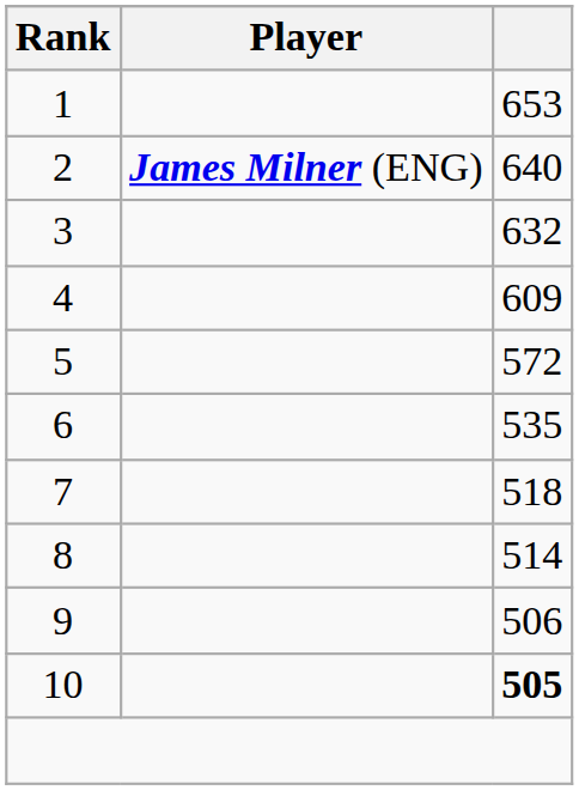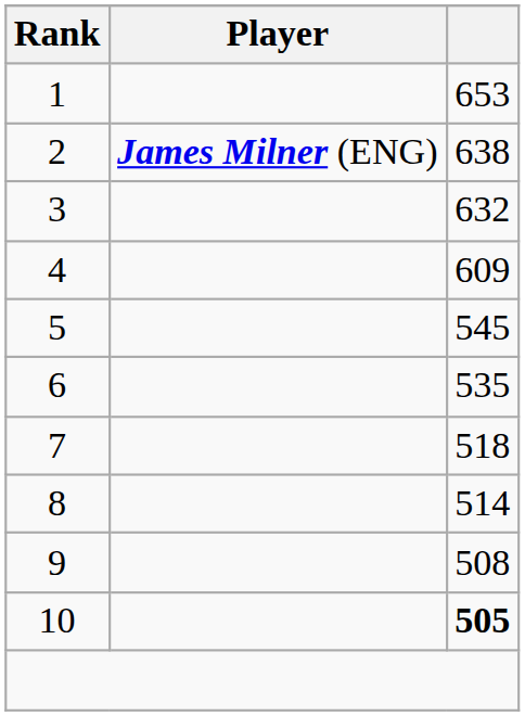2 | column 3: 640 -> 638
5 | column 3: 572 -> 545
9 | column 3: 506 -> 508
